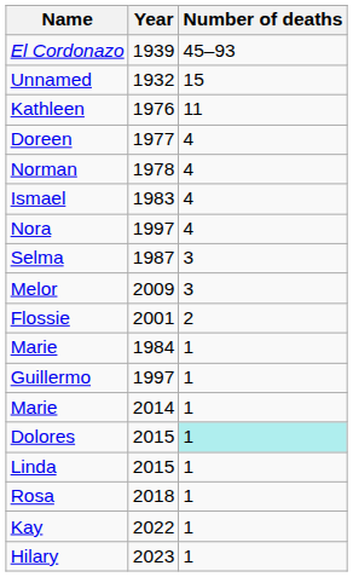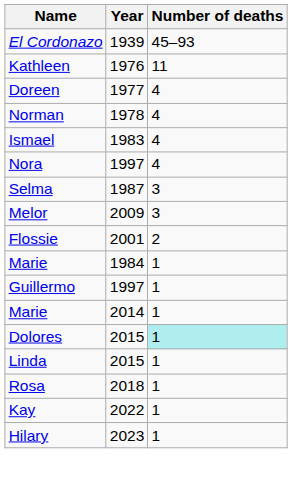- row: Unnamed | 1932 | 15
